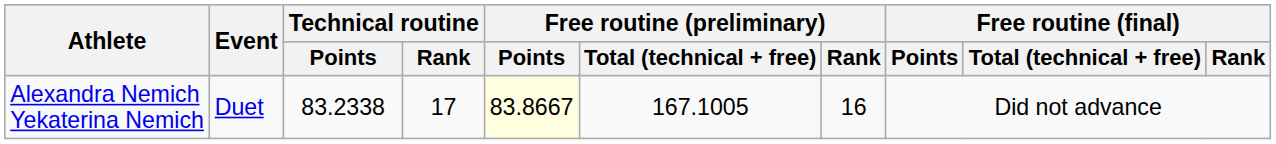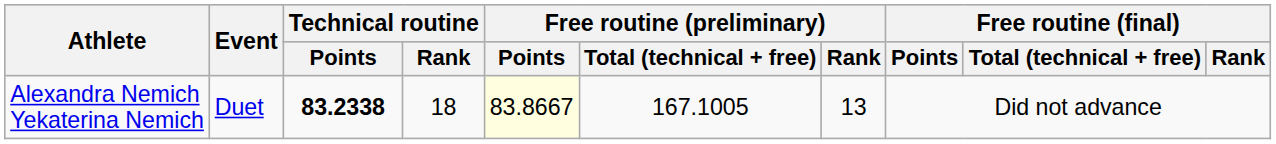Alexandra Nemich Yekaterina Nemich | Technical routine / Points: normal -> bold
Alexandra Nemich Yekaterina Nemich | Technical routine / Rank: 17 -> 18
Alexandra Nemich Yekaterina Nemich | Free routine (preliminary) / Rank: 16 -> 13
